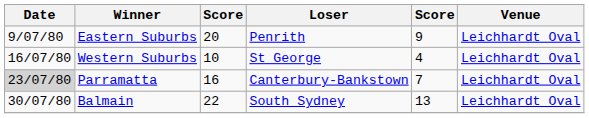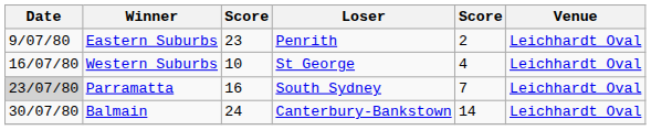Eastern Suburbs | column 3: 20 -> 23
Eastern Suburbs | column 5: 9 -> 2
Parramatta | Loser: Canterbury-Bankstown -> South Sydney
Balmain | column 3: 22 -> 24
Balmain | Loser: South Sydney -> Canterbury-Bankstown
Balmain | column 5: 13 -> 14
